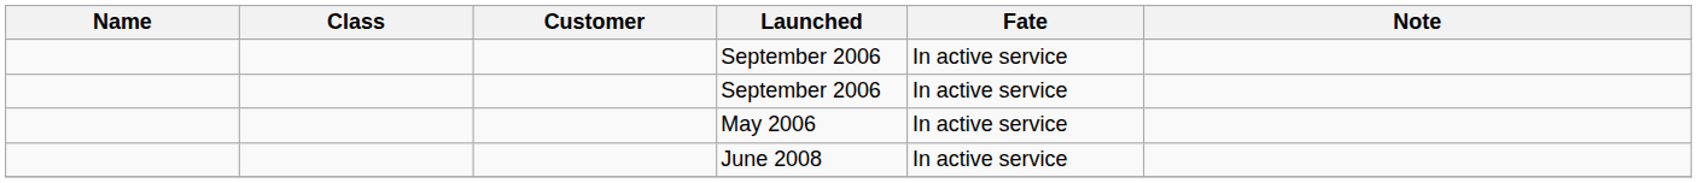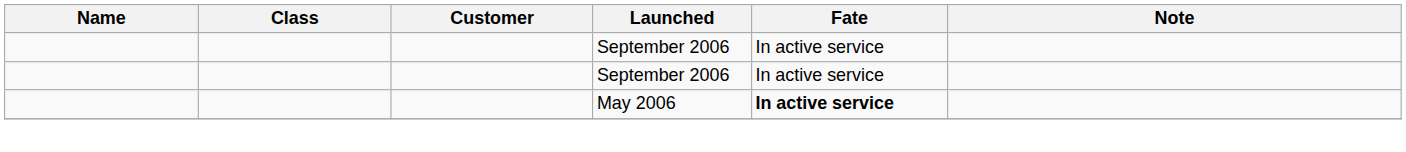May 2006 | Fate: normal -> bold
- row: June 2008 | In active service
